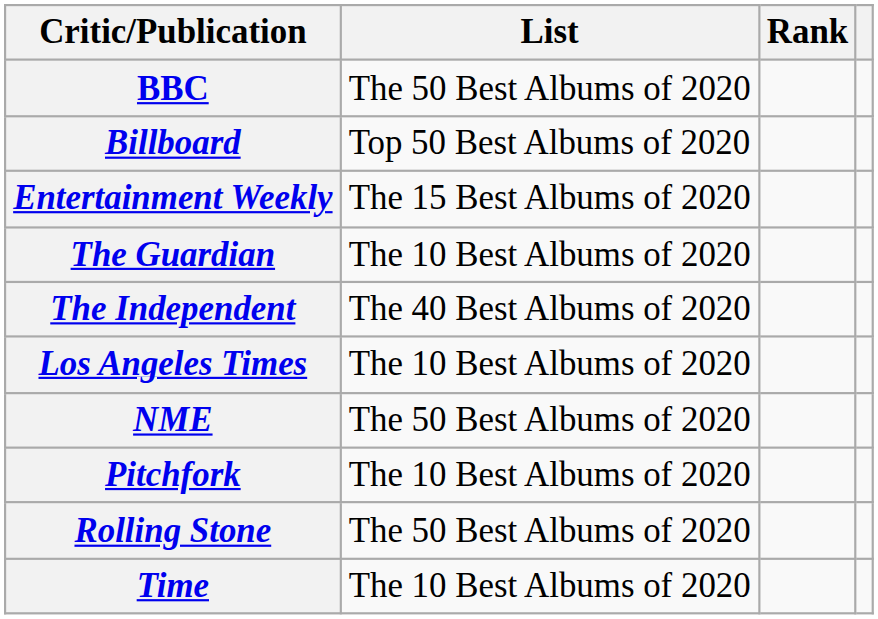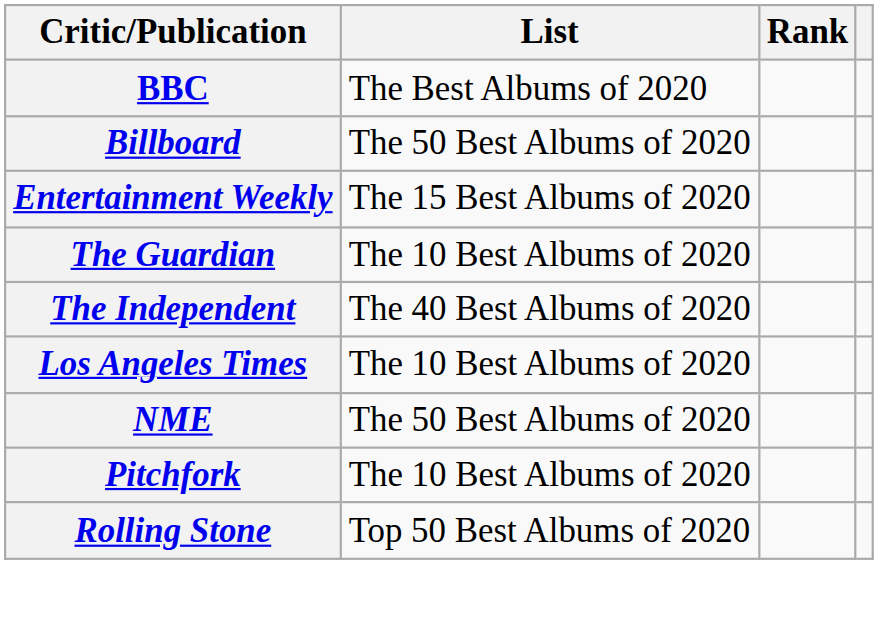BBC | List: The 50 Best Albums of 2020 -> The Best Albums of 2020
Billboard | List: Top 50 Best Albums of 2020 -> The 50 Best Albums of 2020
Rolling Stone | List: The 50 Best Albums of 2020 -> Top 50 Best Albums of 2020
- row: Time | The 10 Best Albums of 2020
